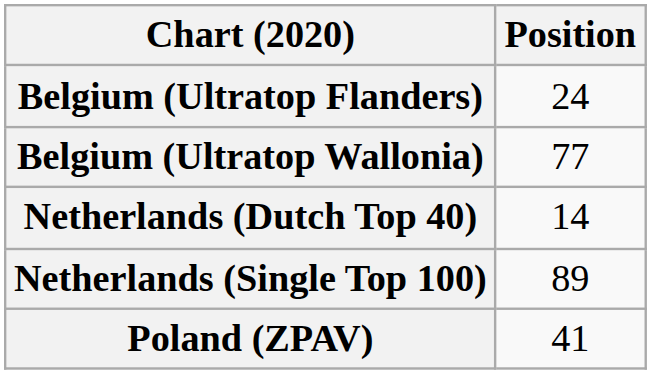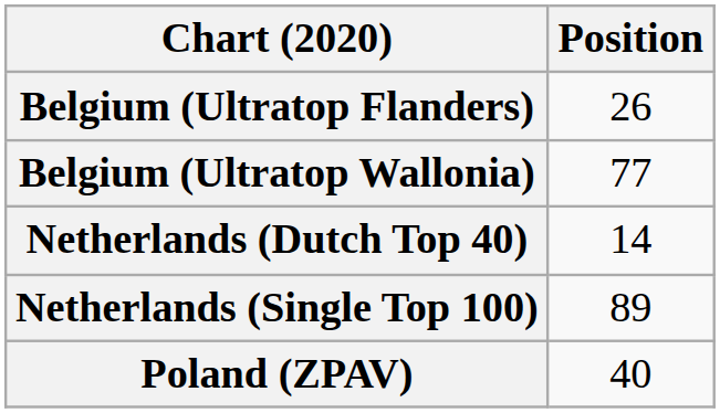Belgium (Ultratop Flanders) | Position: 24 -> 26
Poland (ZPAV) | Position: 41 -> 40
